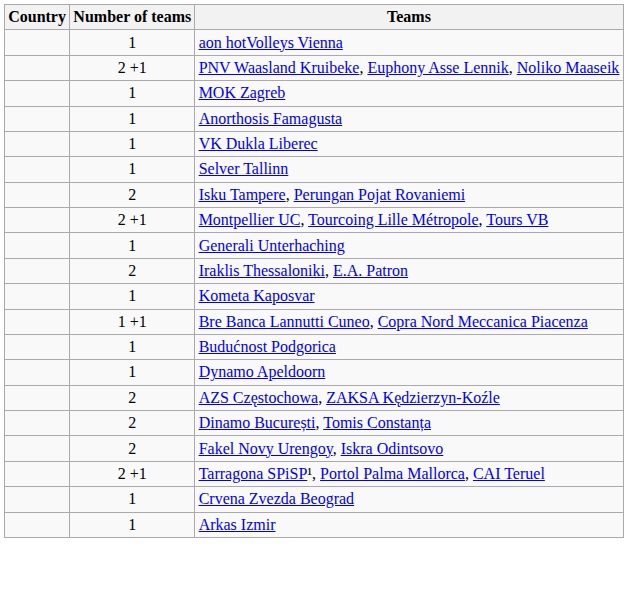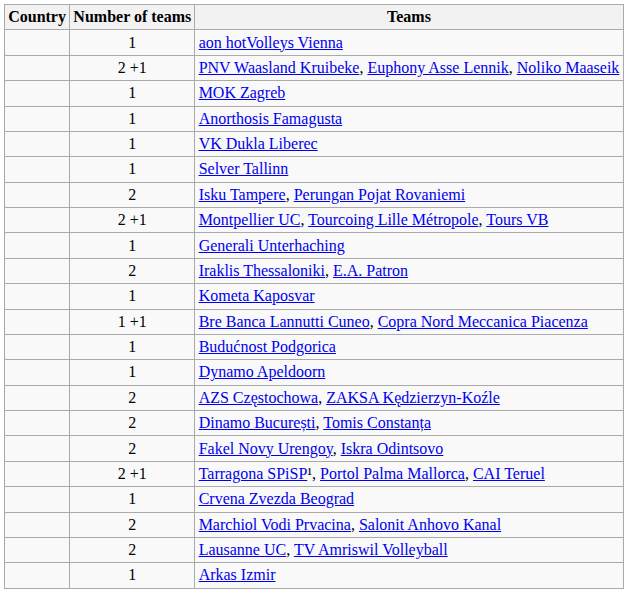+ row: 2 | Marchiol Vodi Prvacina, Salonit Anhovo Kanal
+ row: 2 | Lausanne UC, TV Amriswil Volleyball
